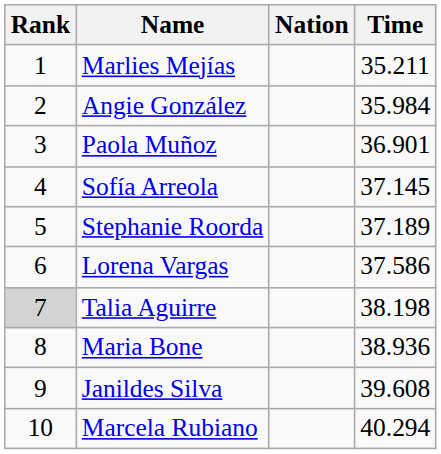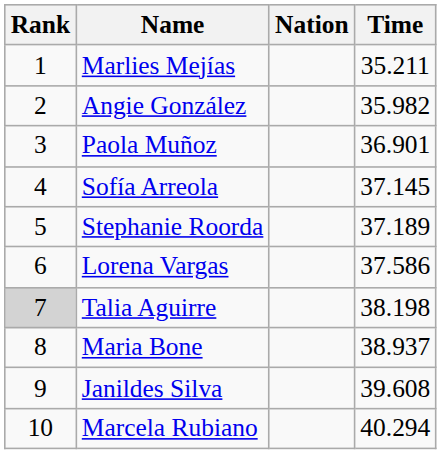Angie González | Time: 35.984 -> 35.982
Maria Bone | Time: 38.936 -> 38.937
